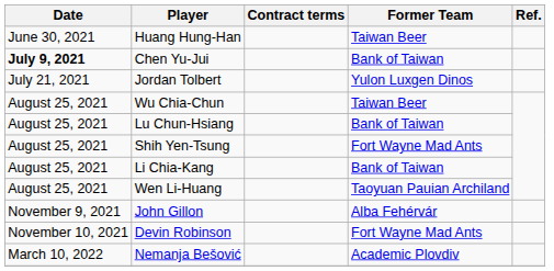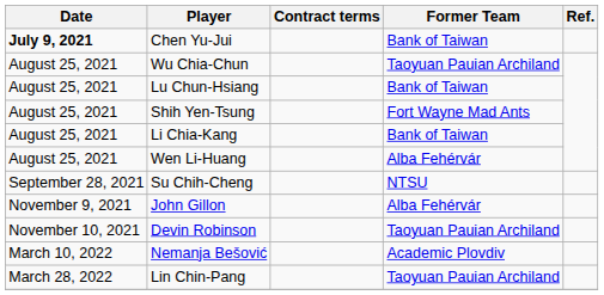- row: June 30, 2021 | Huang Hung-Han | Taiwan Beer
- row: July 21, 2021 | Jordan Tolbert | Yulon Luxgen Dinos
Wu Chia-Chun | Former Team: Taiwan Beer -> Taoyuan Pauian Archiland
Wen Li-Huang | Former Team: Taoyuan Pauian Archiland -> Alba Fehérvár
+ row: September 28, 2021 | Su Chih-Cheng | NTSU
Devin Robinson | Former Team: Fort Wayne Mad Ants -> Taoyuan Pauian Archiland
+ row: March 28, 2022 | Lin Chin-Pang | Taoyuan Pauian Archiland
